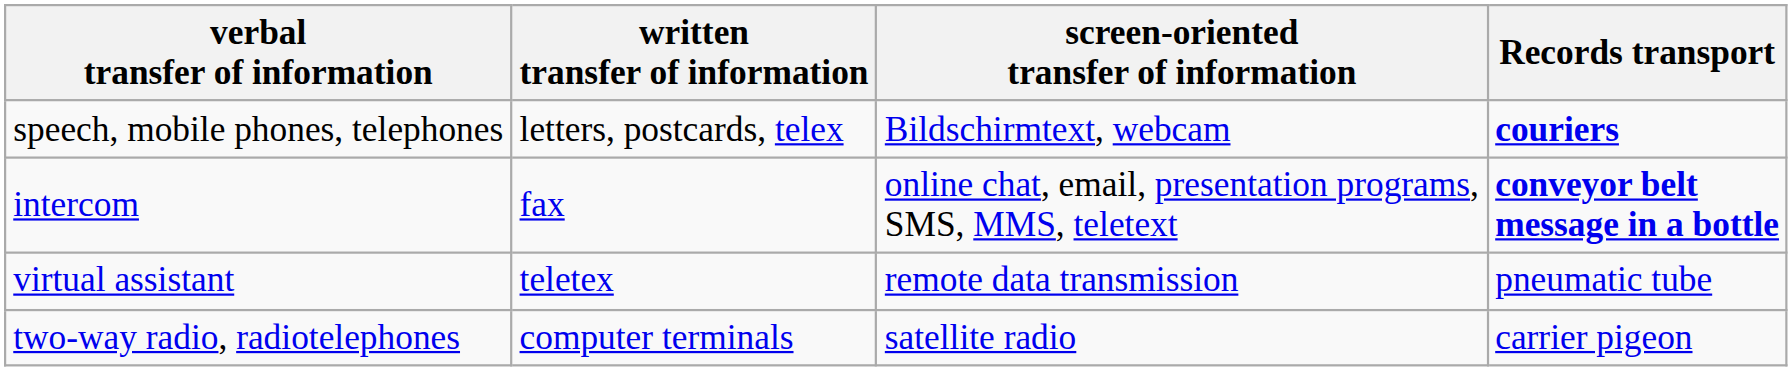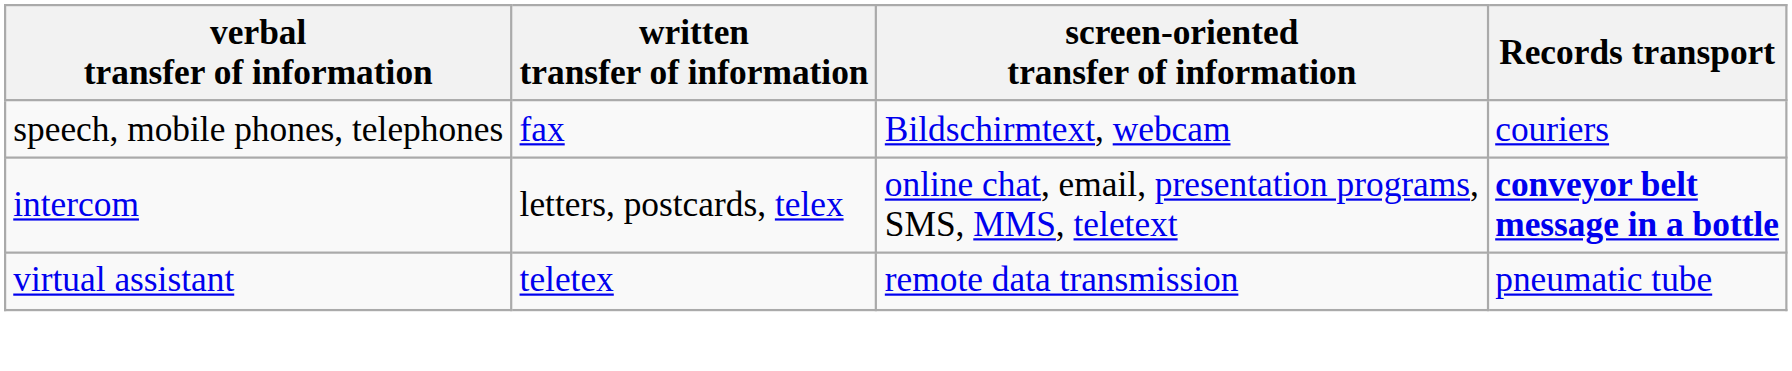speech, mobile phones, telephones | written transfer of information: letters, postcards, telex -> fax
speech, mobile phones, telephones | Records transport: bold -> normal
intercom | written transfer of information: fax -> letters, postcards, telex
- row: two-way radio, radiotelephones | computer terminals | satellite radio | carrier pigeon
